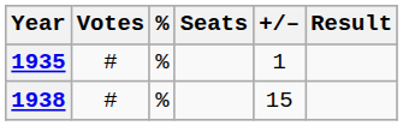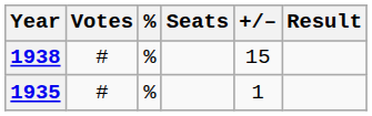rows swapped: 1935 <-> 1938
